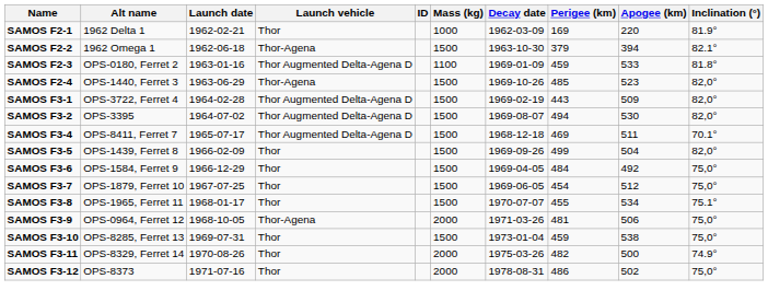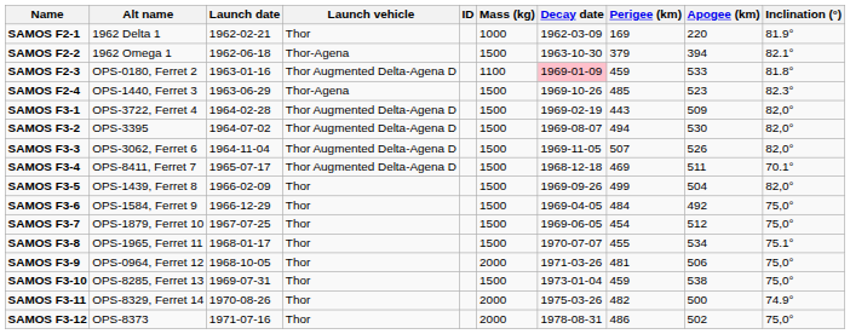SAMOS F2-3 | Decay date: no background -> pink background
SAMOS F2-4 | Inclination (°): 82,0° -> 82.3°
+ row: SAMOS F3-3 | OPS-3062, Ferret 6 | 1964-11-04 | Thor Augmented Delta-Agena D | 1500 | 1969-11-05 | 507 | 526 | 82,0°
SAMOS F3-9 | Launch vehicle: Thor-Agena -> Thor
